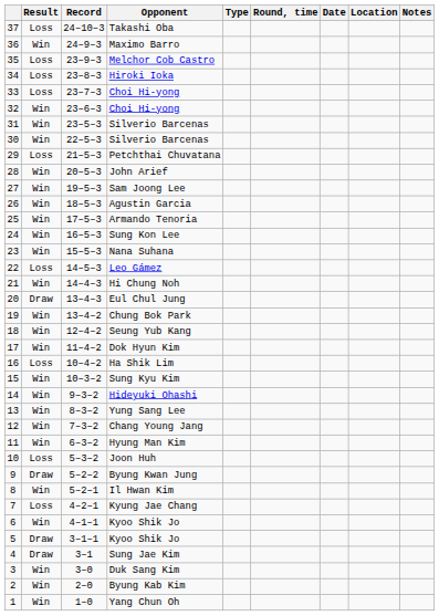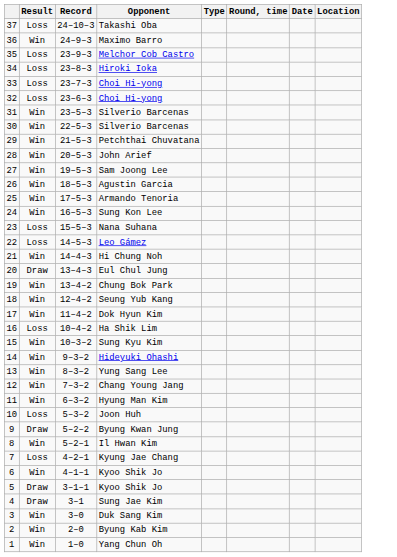- column: Notes
32 / Choi Hi-yong | Result: Win -> Loss
Petchthai Chuvatana | Result: Loss -> Win
Nana Suhana | Result: Win -> Loss
